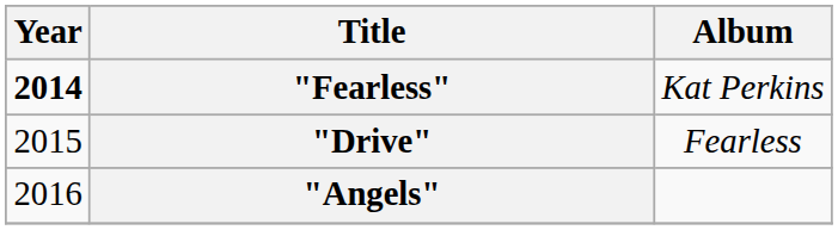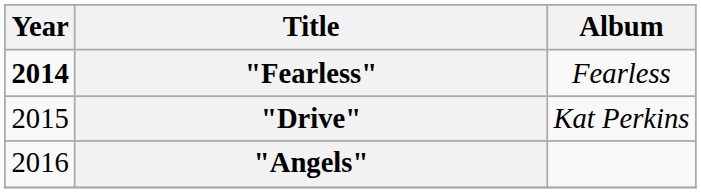"Fearless" | Album: Kat Perkins -> Fearless
"Drive" | Album: Fearless -> Kat Perkins
